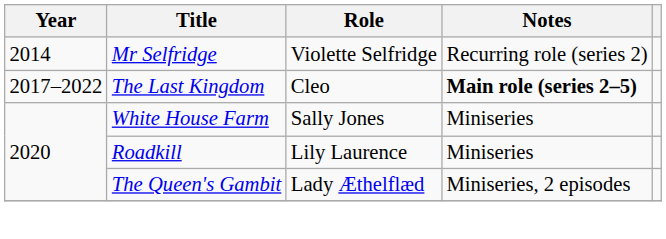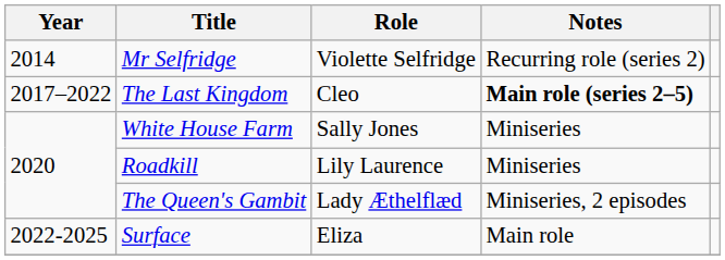+ row: 2022-2025 | Surface | Eliza | Main role
